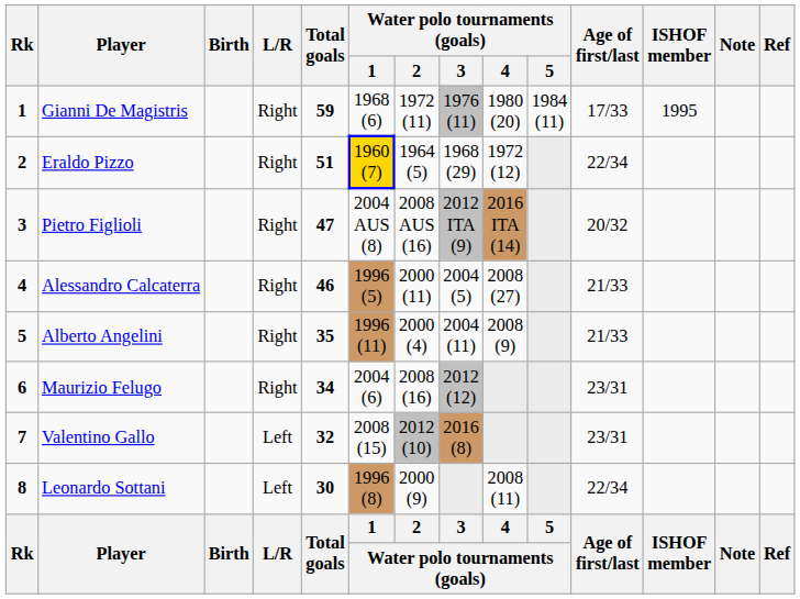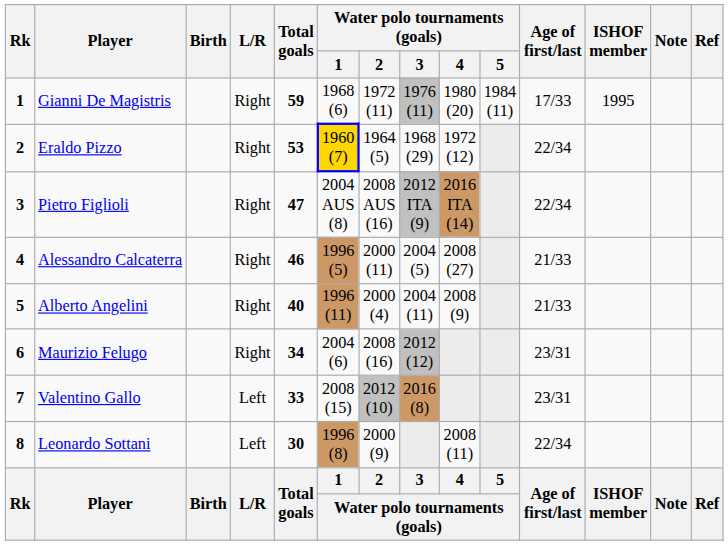Eraldo Pizzo | Total goals: 51 -> 53
Pietro Figlioli | Age of first/last: 20/32 -> 22/34
Alberto Angelini | Total goals: 35 -> 40
Valentino Gallo | Total goals: 32 -> 33
